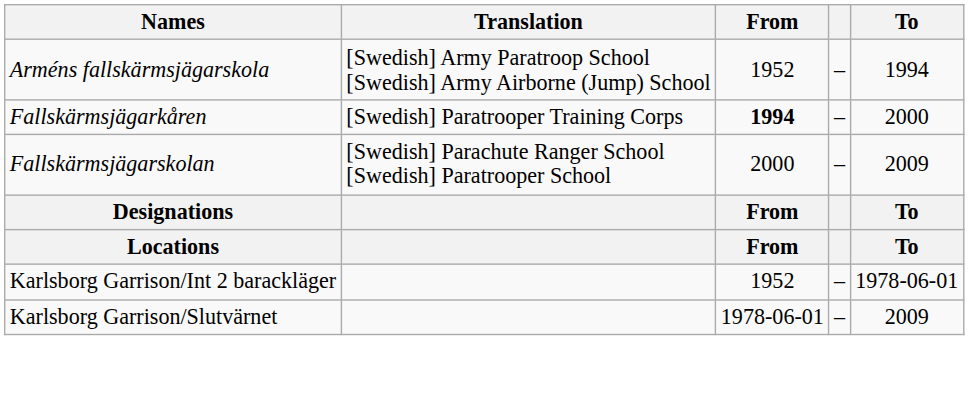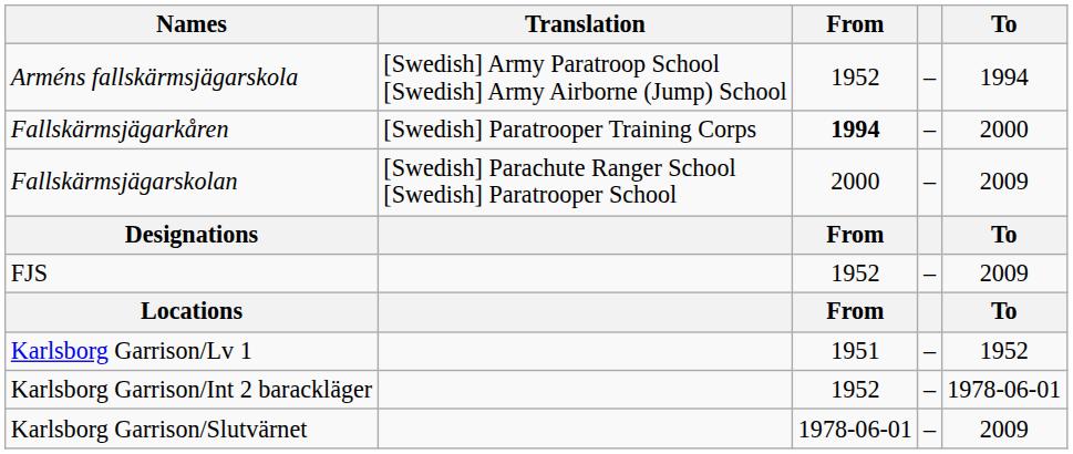+ row: FJS | 1952 | – | 2009
+ row: Karlsborg Garrison/Lv 1 | 1951 | – | 1952
